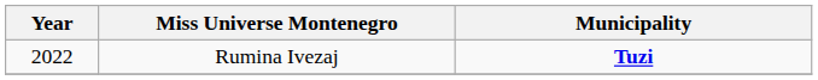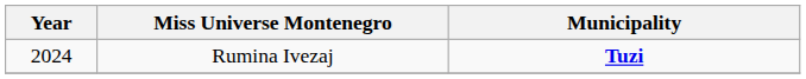Rumina Ivezaj | Year: 2022 -> 2024
